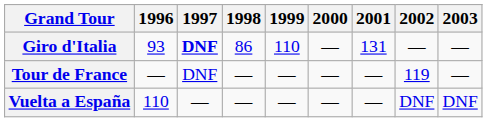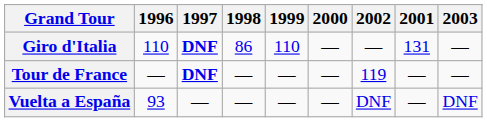columns swapped: 2001 <-> 2002
Giro d'Italia | 1996: 93 -> 110
Tour de France | 1997: normal -> bold
Vuelta a España | 1996: 110 -> 93
